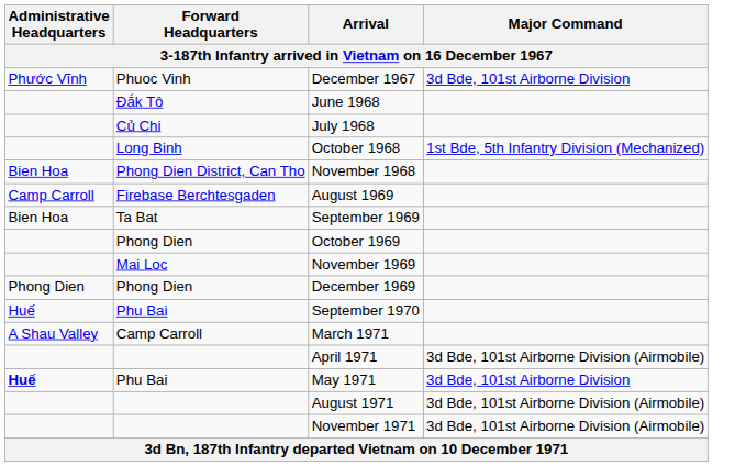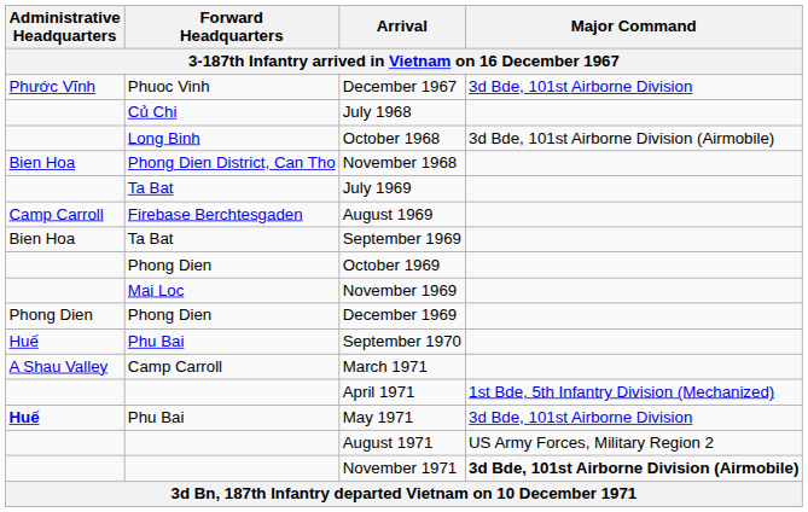- row: Đắk Tô | June 1968
October 1968 | Major Command: 1st Bde, 5th Infantry Division (Mechanized) -> 3d Bde, 101st Airborne Division (Airmobile)
+ row: Ta Bat | July 1969
April 1971 | Major Command: 3d Bde, 101st Airborne Division (Airmobile) -> 1st Bde, 5th Infantry Division (Mechanized)
August 1971 | Major Command: 3d Bde, 101st Airborne Division (Airmobile) -> US Army Forces, Military Region 2
November 1971 | Major Command: normal -> bold
